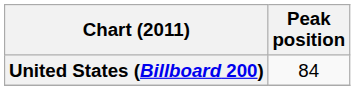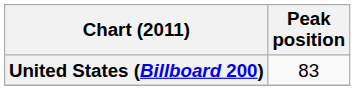United States (Billboard 200) | Peak position: 84 -> 83
